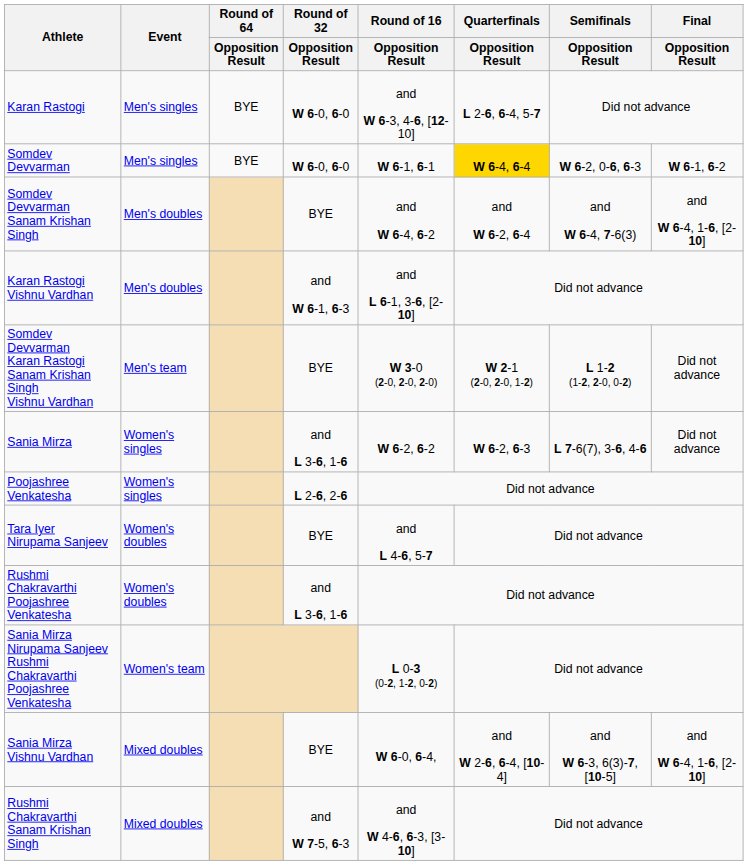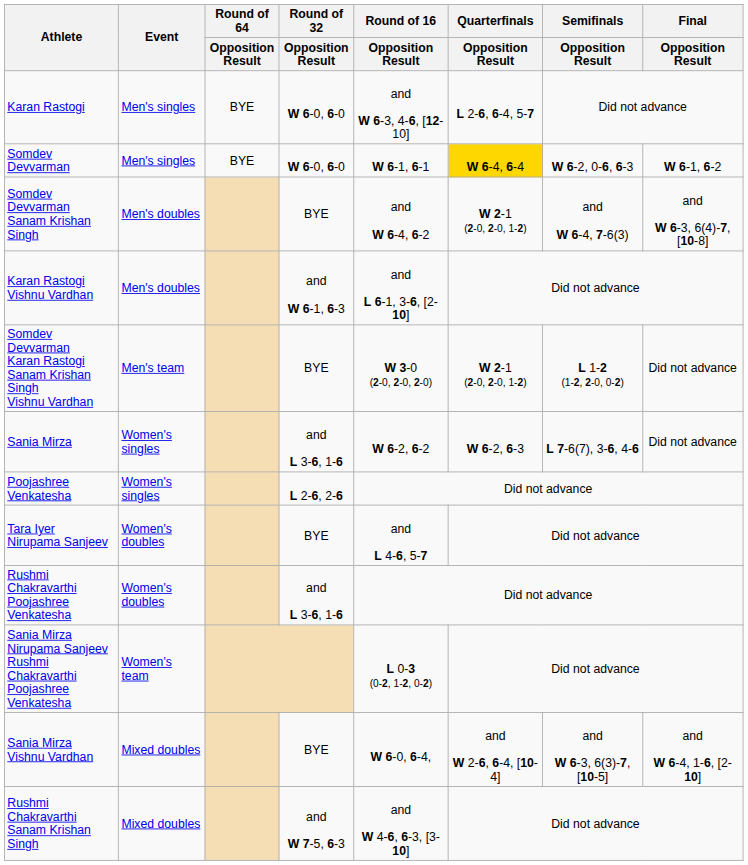Somdev Devvarman Sanam Krishan Singh | Quarterfinals / Opposition Result: and W 6-2, 6-4 -> W 2-1 (2-0, 2-0, 1-2)
Somdev Devvarman Sanam Krishan Singh | Final / Opposition Result: and W 6-4, 1-6, [2-10] -> and W 6-3, 6(4)-7, [10-8]
